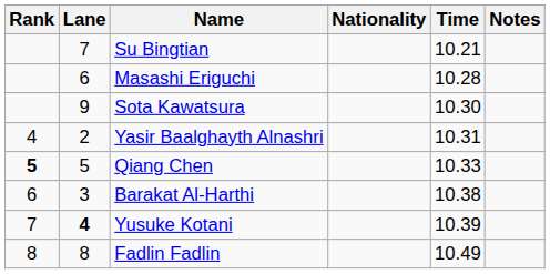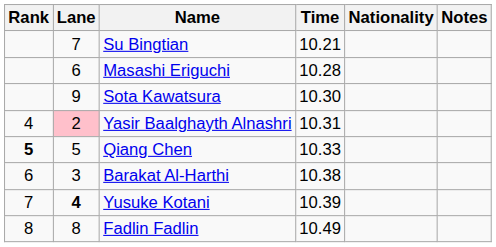columns swapped: Nationality <-> Time
Yasir Baalghayth Alnashri | Lane: no background -> pink background
